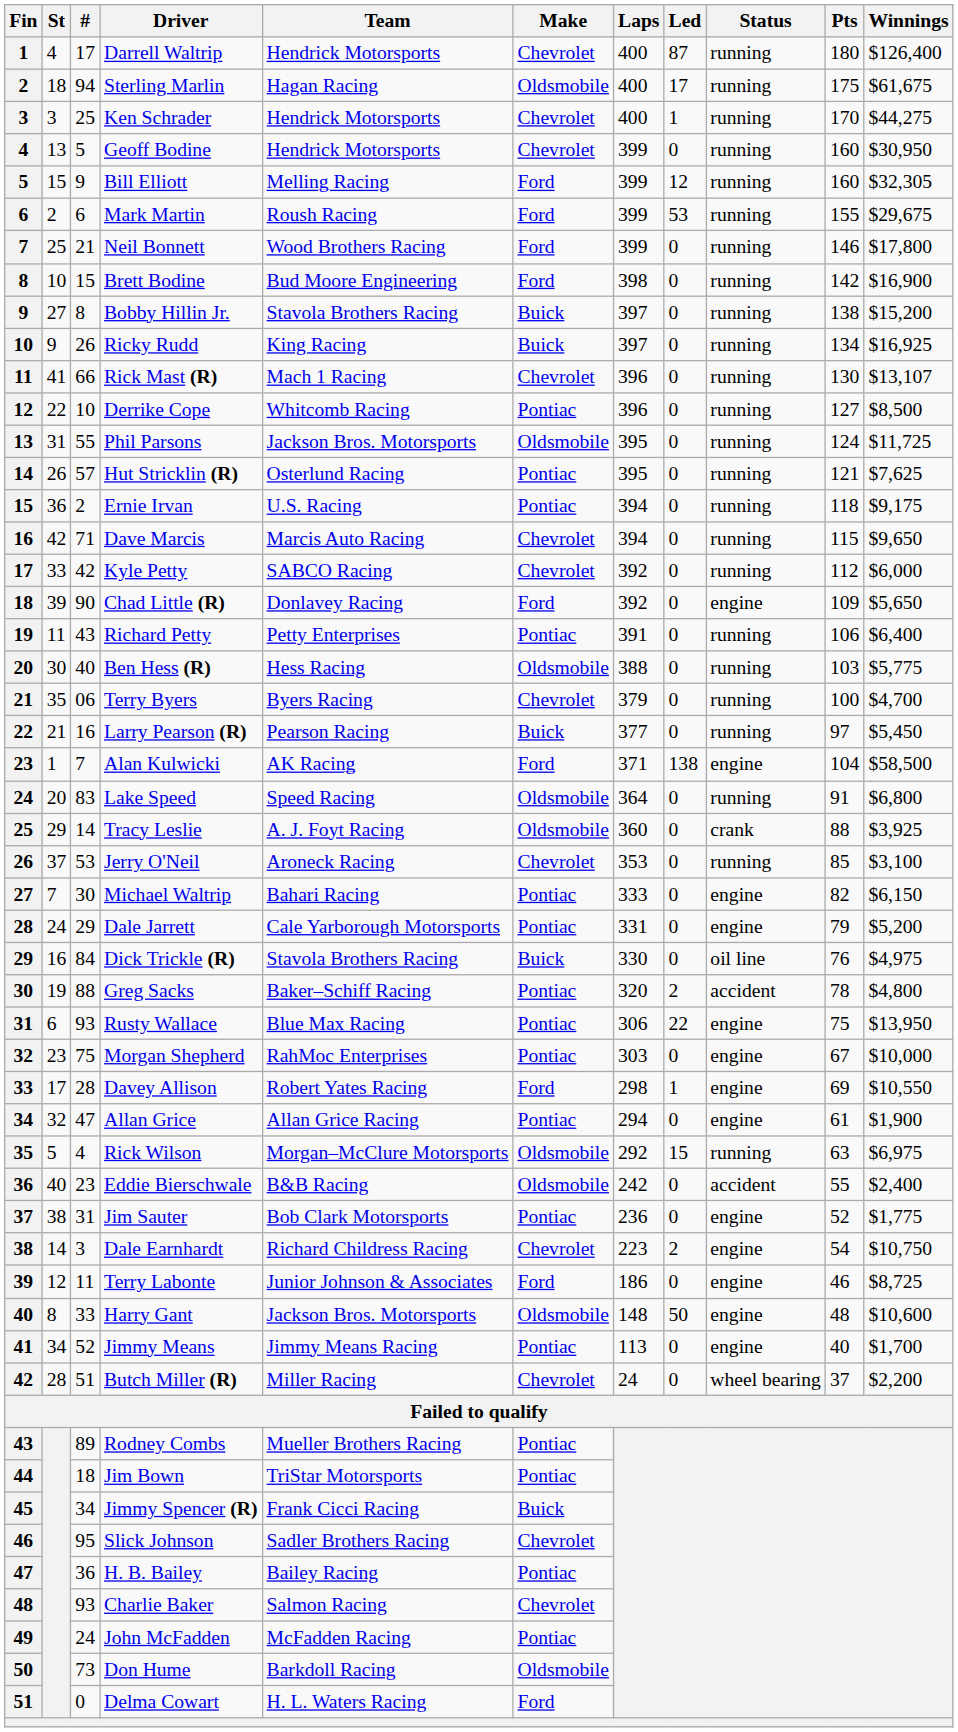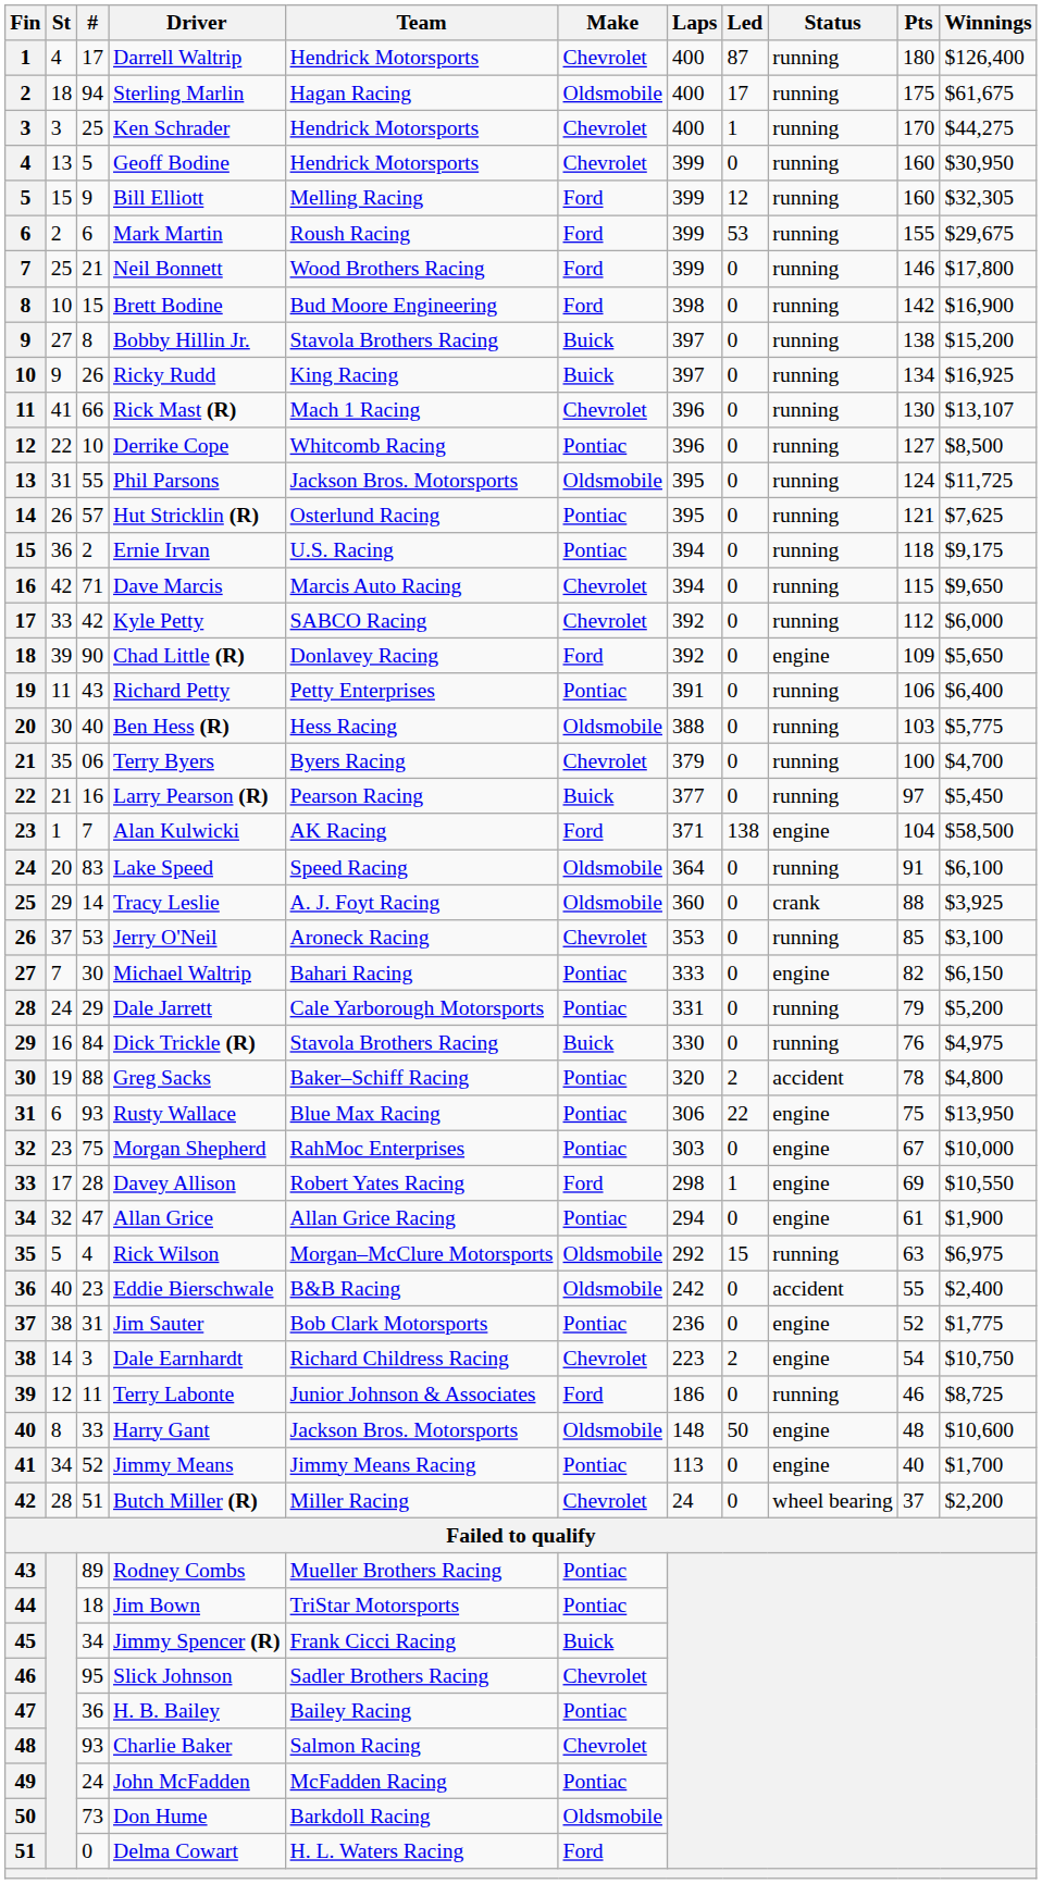Lake Speed | Winnings: $6,800 -> $6,100
Dale Jarrett | Status: engine -> running
Dick Trickle (R) | Status: oil line -> running
Terry Labonte | Status: engine -> running
